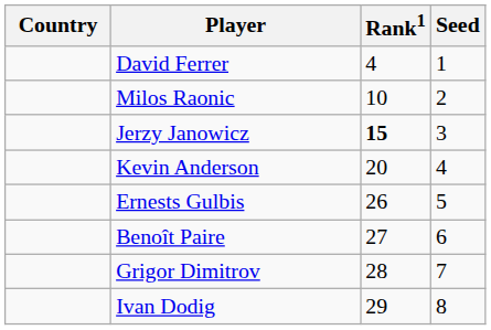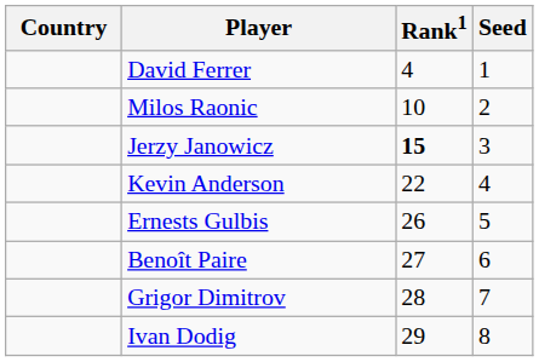Kevin Anderson | Rank1: 20 -> 22
